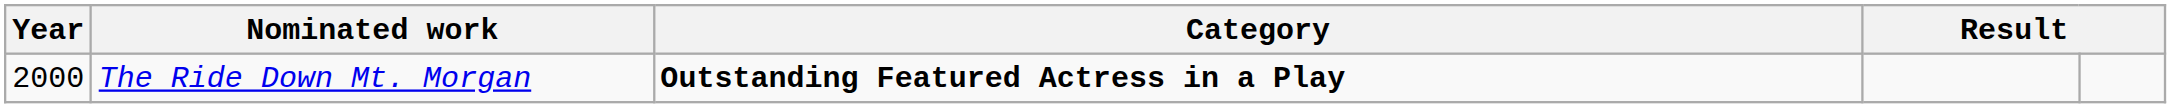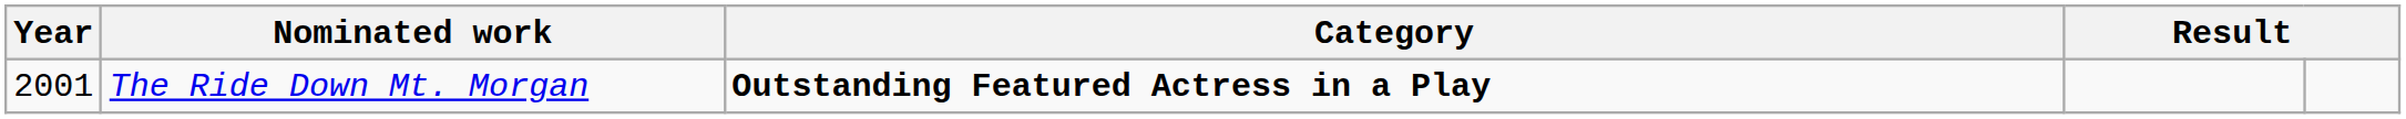The Ride Down Mt. Morgan | Year: 2000 -> 2001
